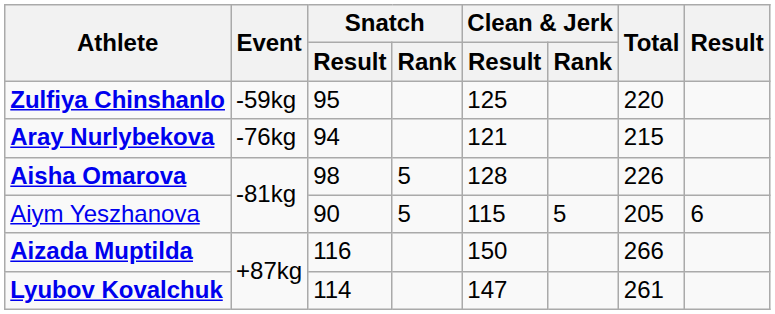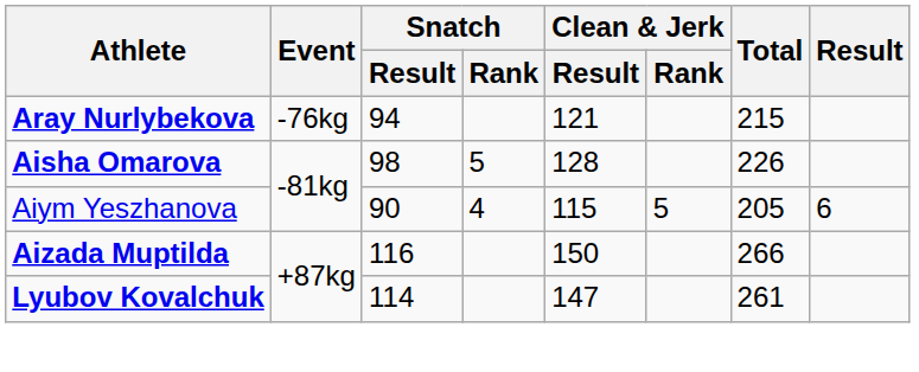- row: Zulfiya Chinshanlo | -59kg | 95 | 125 | 220
Aiym Yeszhanova | Snatch / Rank: 5 -> 4
